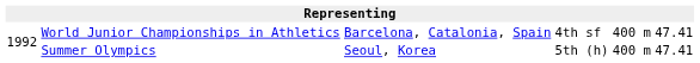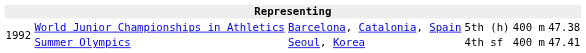World Junior Championships in Athletics | column 4: 4th sf -> 5th (h)
World Junior Championships in Athletics | column 6: 47.41 -> 47.38
Summer Olympics | column 4: 5th (h) -> 4th sf
